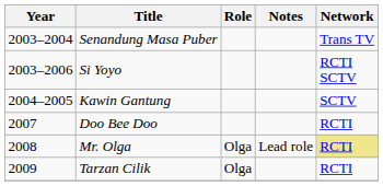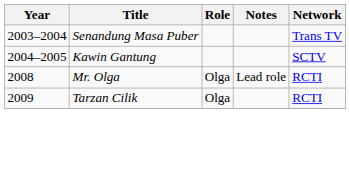- row: 2003–2006 | Si Yoyo | RCTI SCTV
- row: 2007 | Doo Bee Doo | RCTI
Mr. Olga | Network: khaki background -> no background
